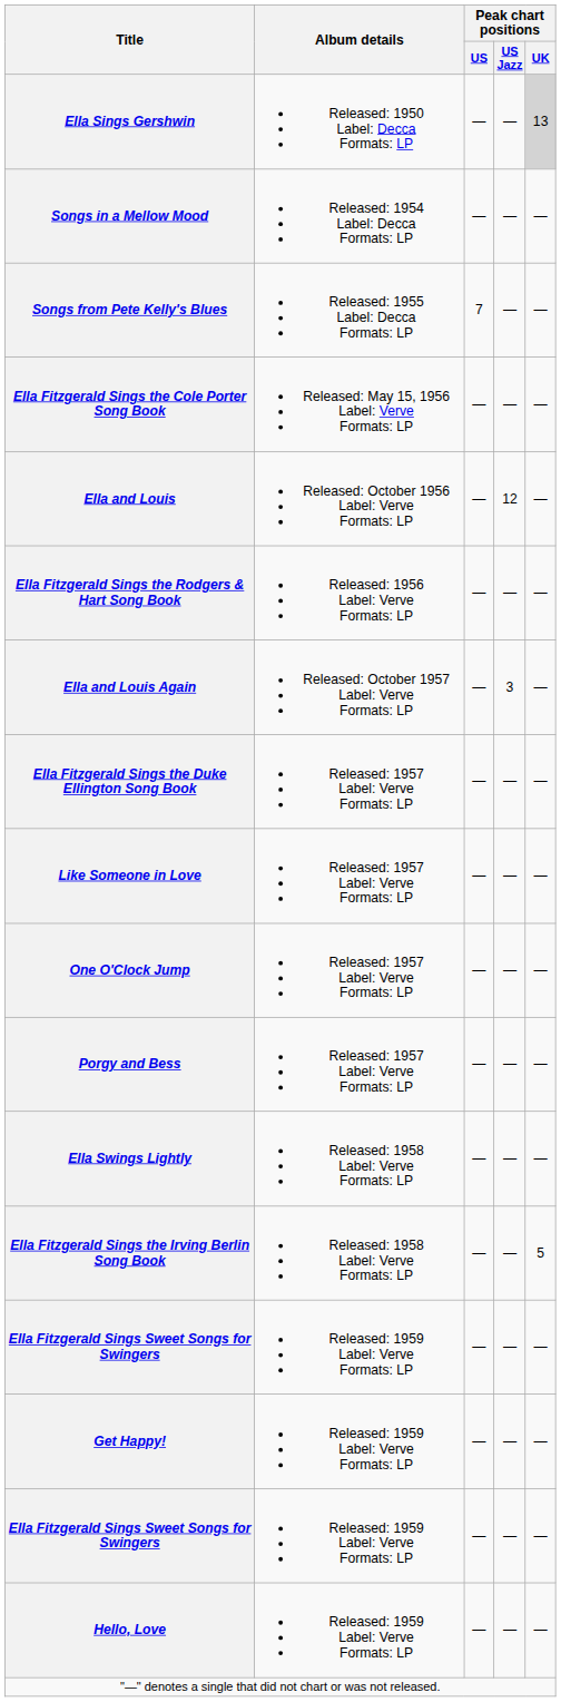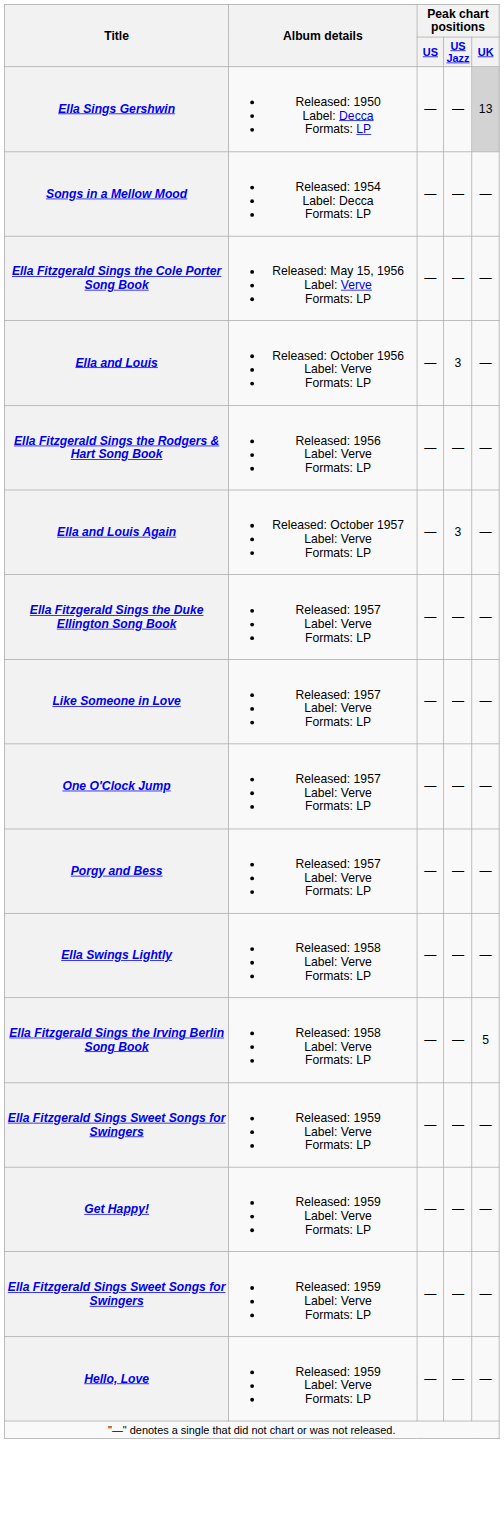- row: Songs from Pete Kelly's Blues | Released: 1955 Label: Decca Formats: LP | 7 | — | —
Ella and Louis | Peak chart positions / US Jazz: 12 -> 3
